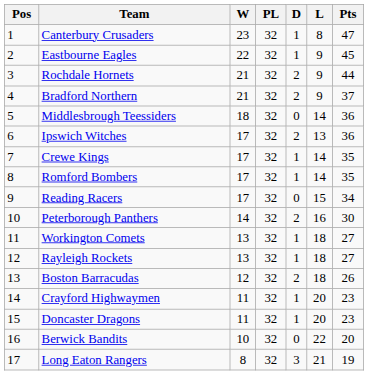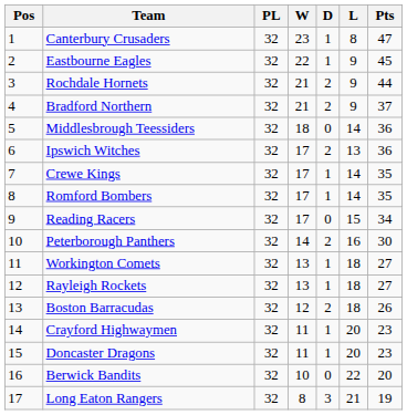columns swapped: PL <-> W
